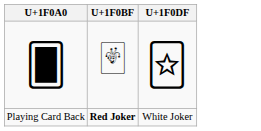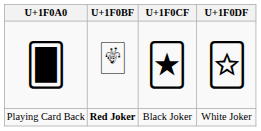+ column: U+1F0CF | 🃏︎ | Black Joker
